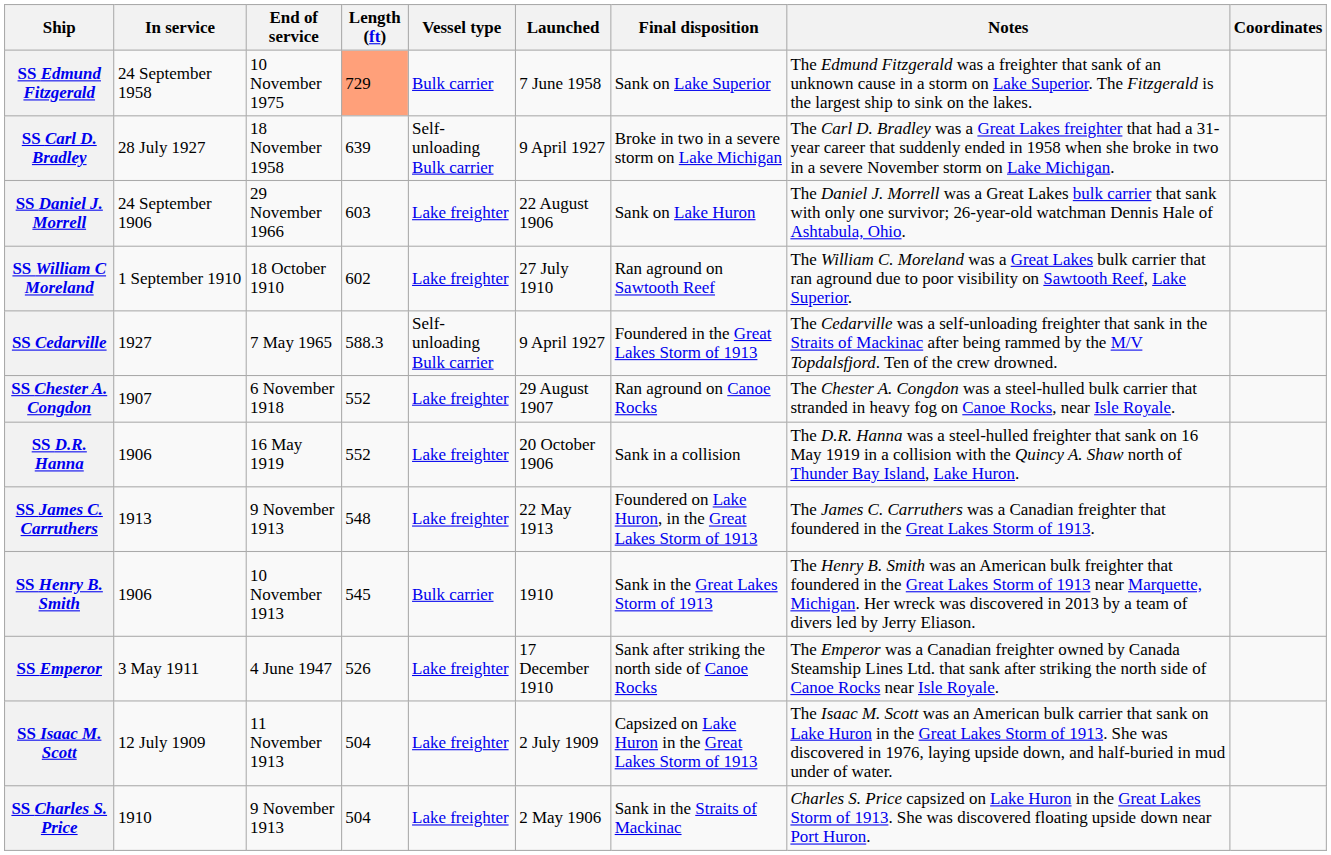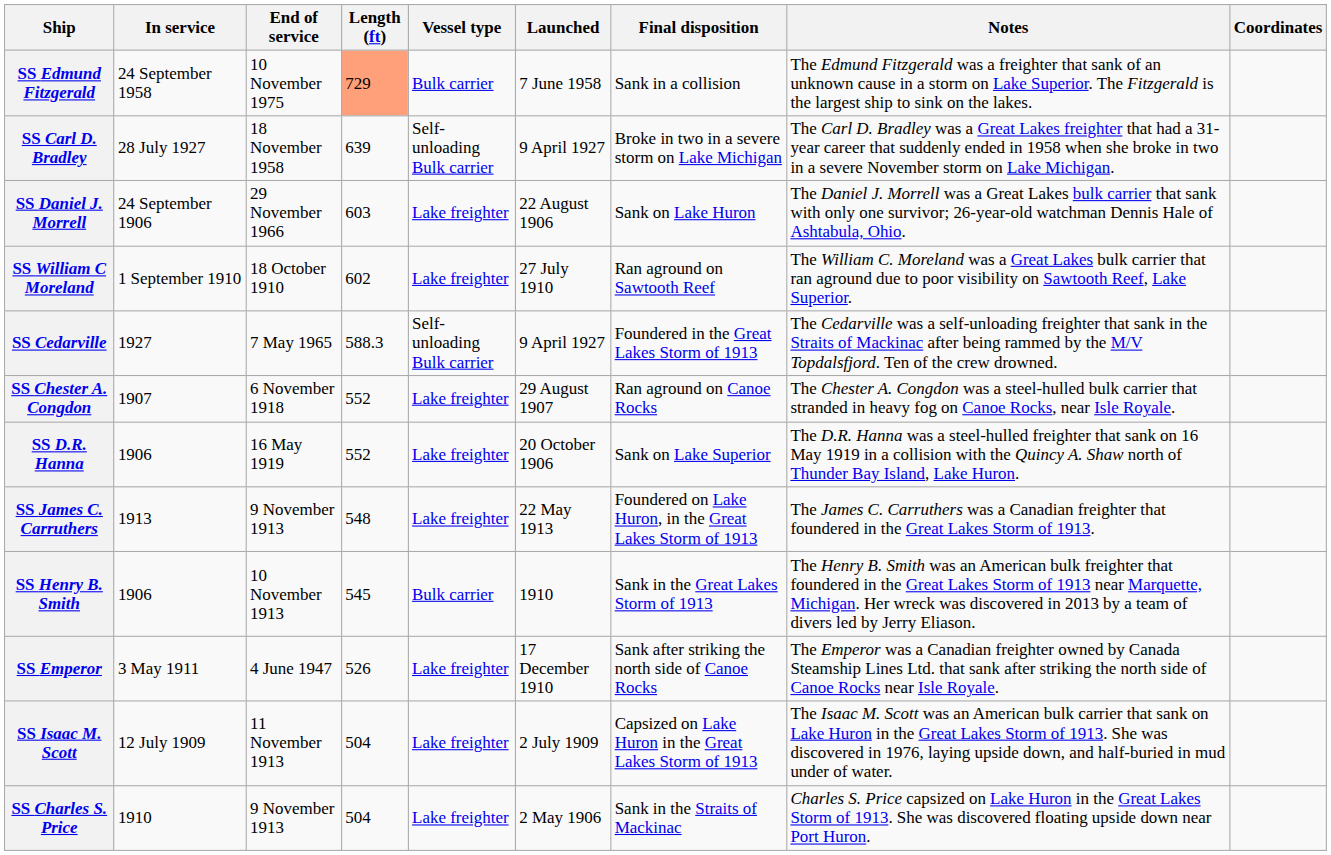SS Edmund Fitzgerald | Final disposition: Sank on Lake Superior -> Sank in a collision
SS D.R. Hanna | Final disposition: Sank in a collision -> Sank on Lake Superior
